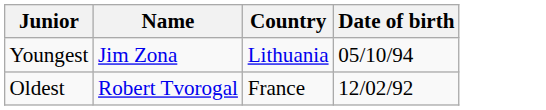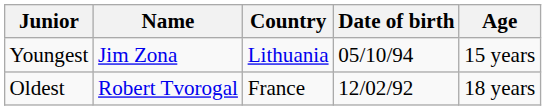+ column: Age | 15 years | 18 years
